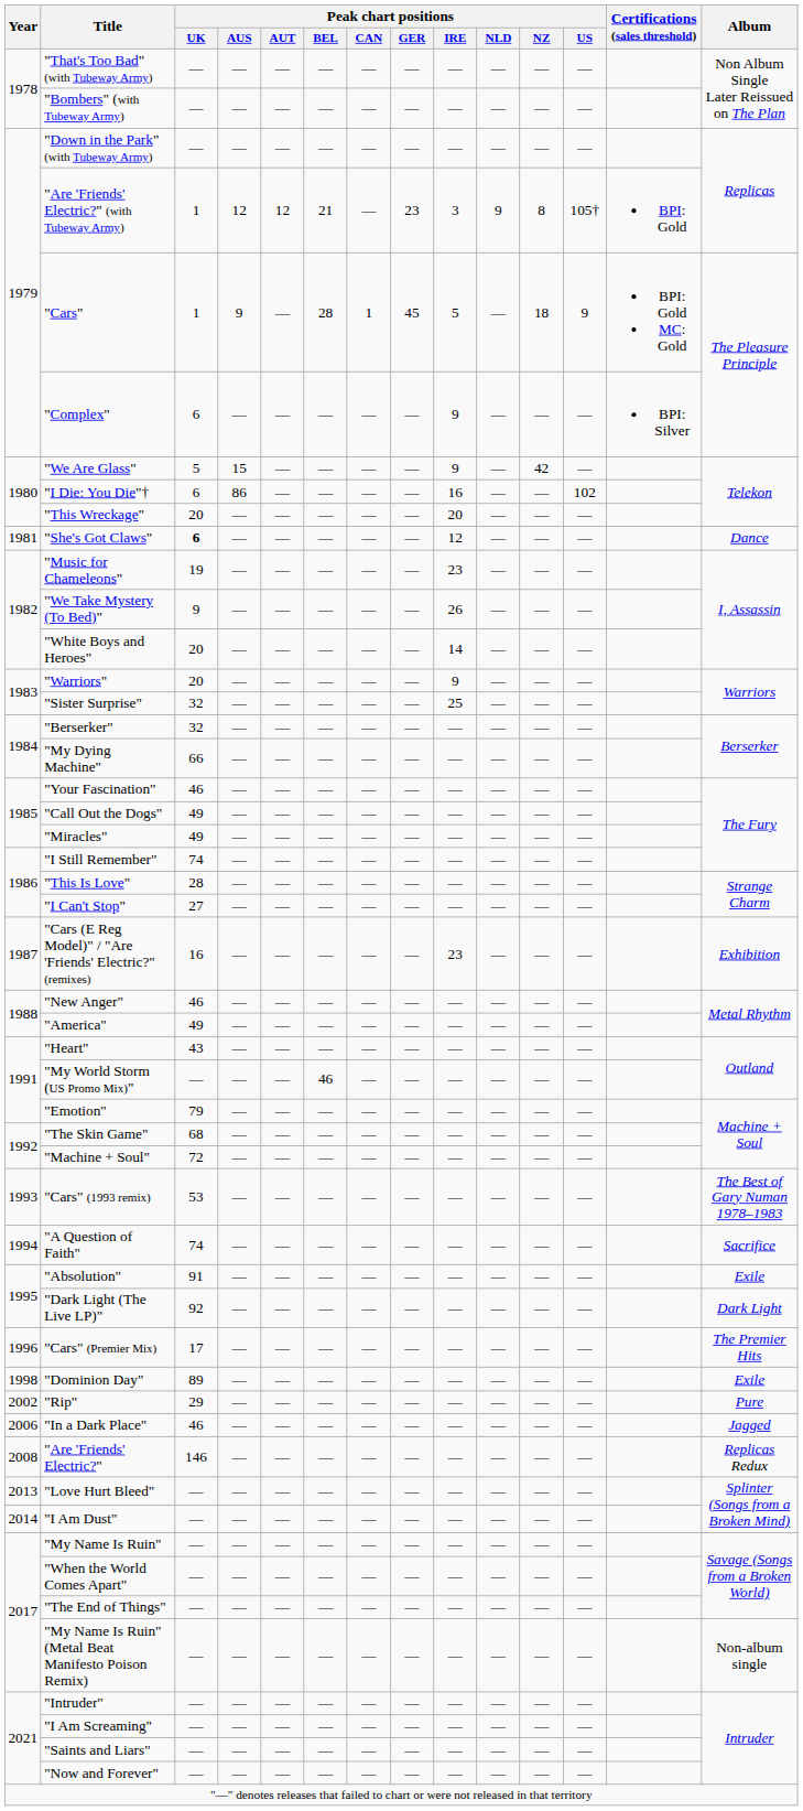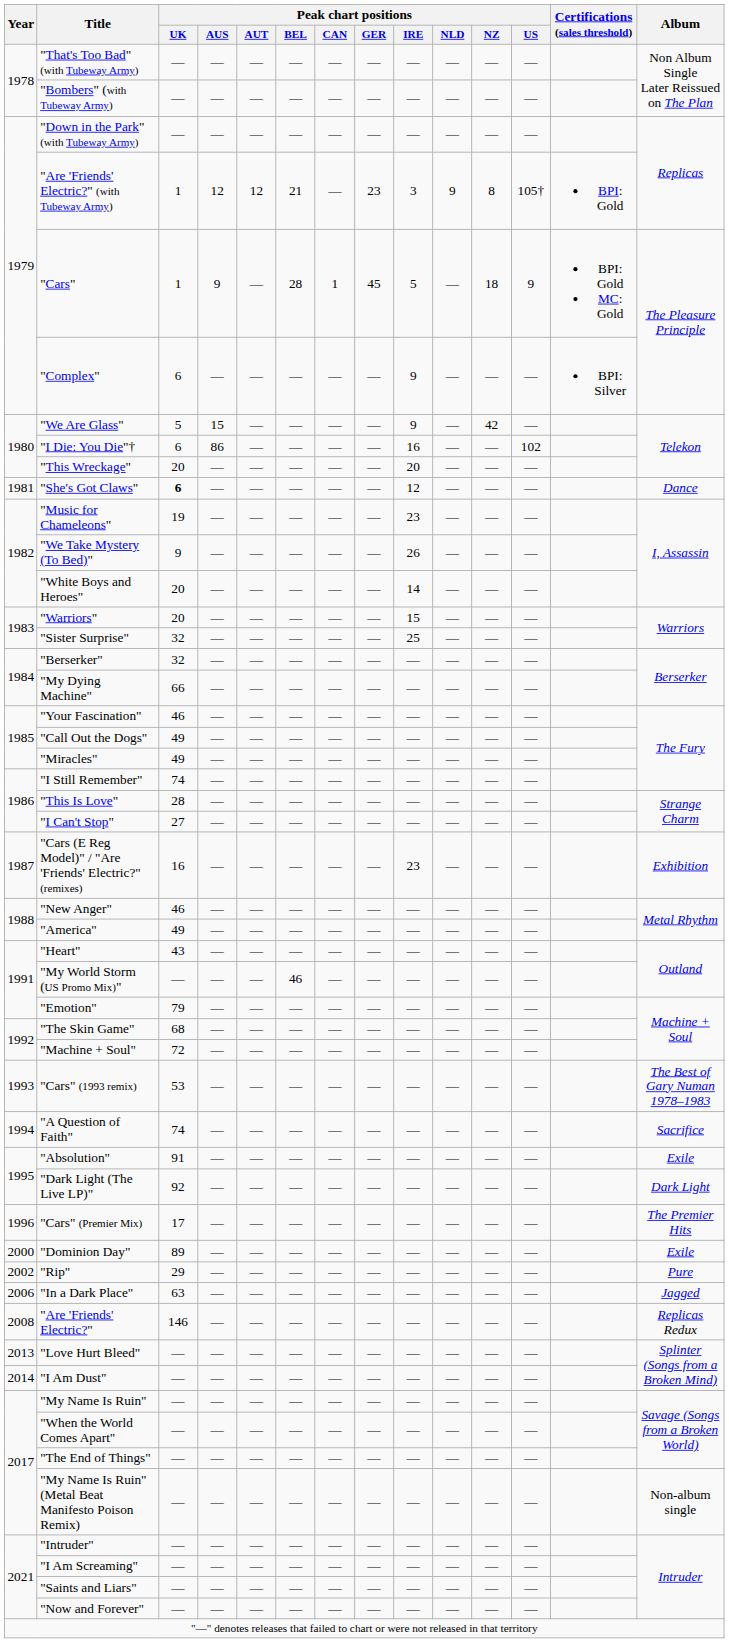"Warriors" | Peak chart positions / IRE: 9 -> 15
"Dominion Day" | Year: 1998 -> 2000
"In a Dark Place" | Peak chart positions / UK: 46 -> 63
